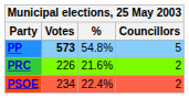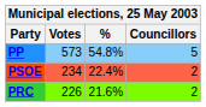PP | Votes: bold -> normal
rows swapped: PSOE <-> PRC
